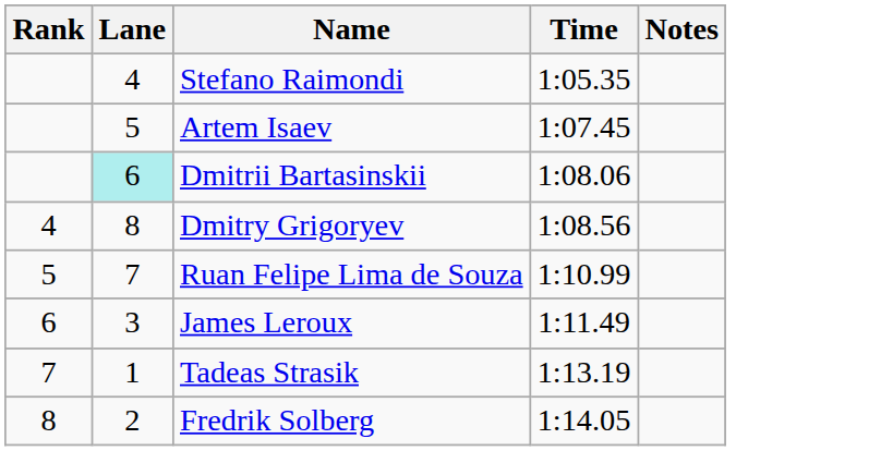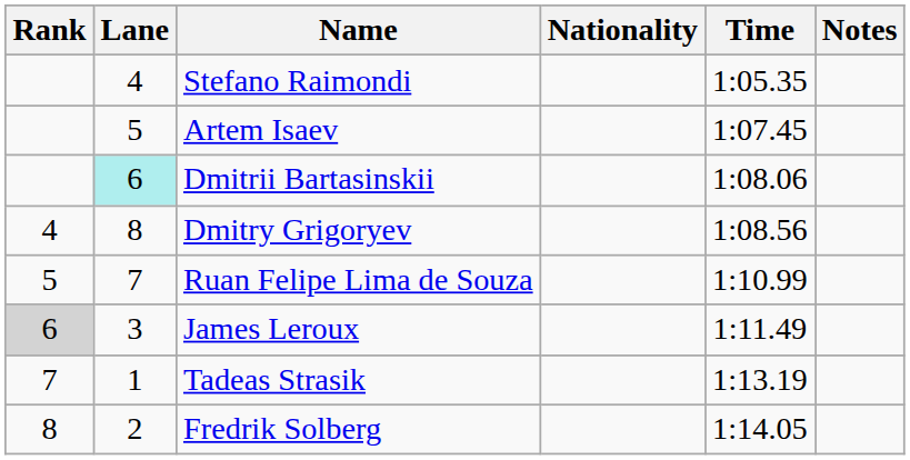+ column: Nationality
James Leroux | Rank: no background -> lightgrey background
